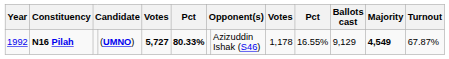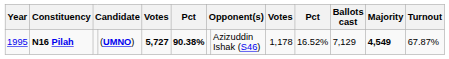N16 Pilah | Year: 1992 -> 1995
N16 Pilah | column 6: 80.33% -> 90.38%
N16 Pilah | column 10: 16.55% -> 16.52%
N16 Pilah | Ballots cast: 9,129 -> 7,129
